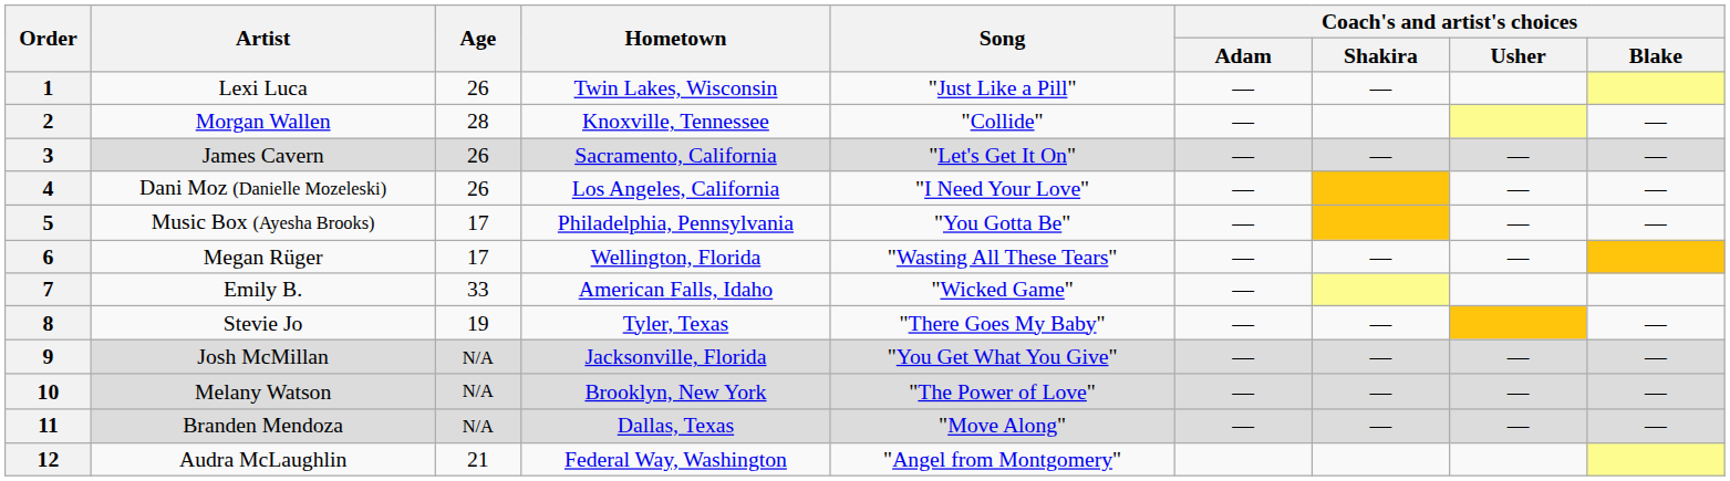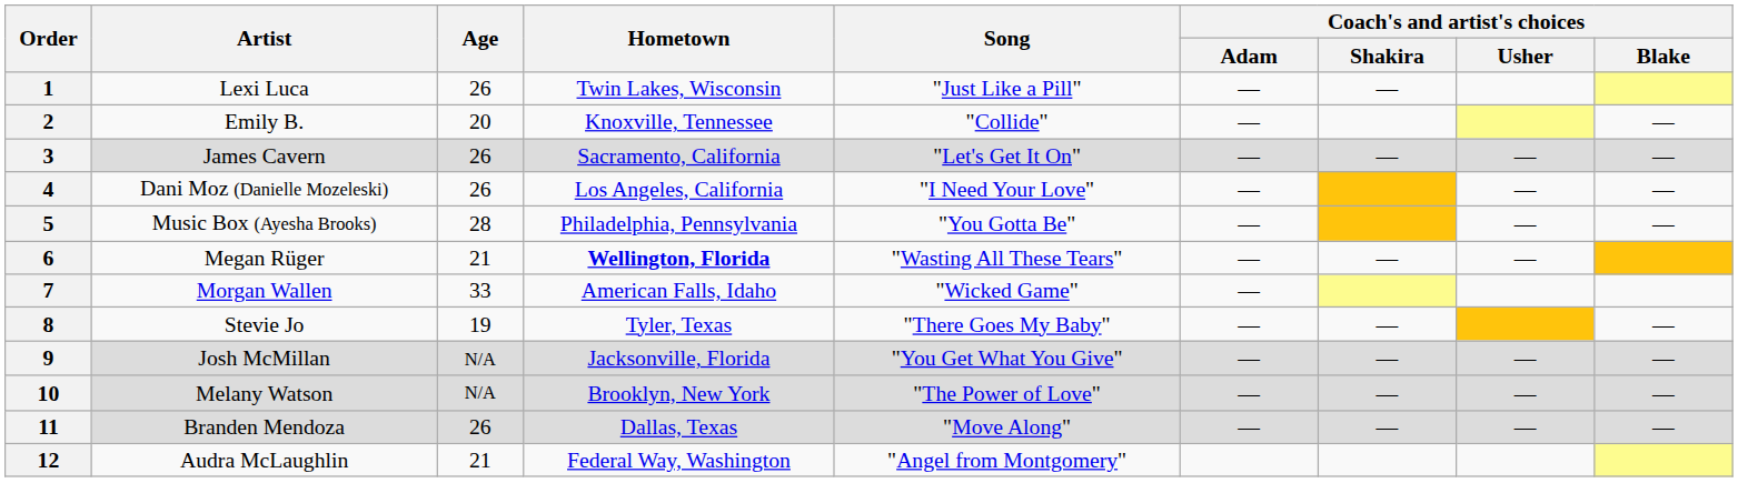2 | Artist: Morgan Wallen -> Emily B.
2 | Age: 28 -> 20
5 | Age: 17 -> 28
6 | Age: 17 -> 21
6 | Hometown: normal -> bold
7 | Artist: Emily B. -> Morgan Wallen
11 | Age: N/A -> 26
